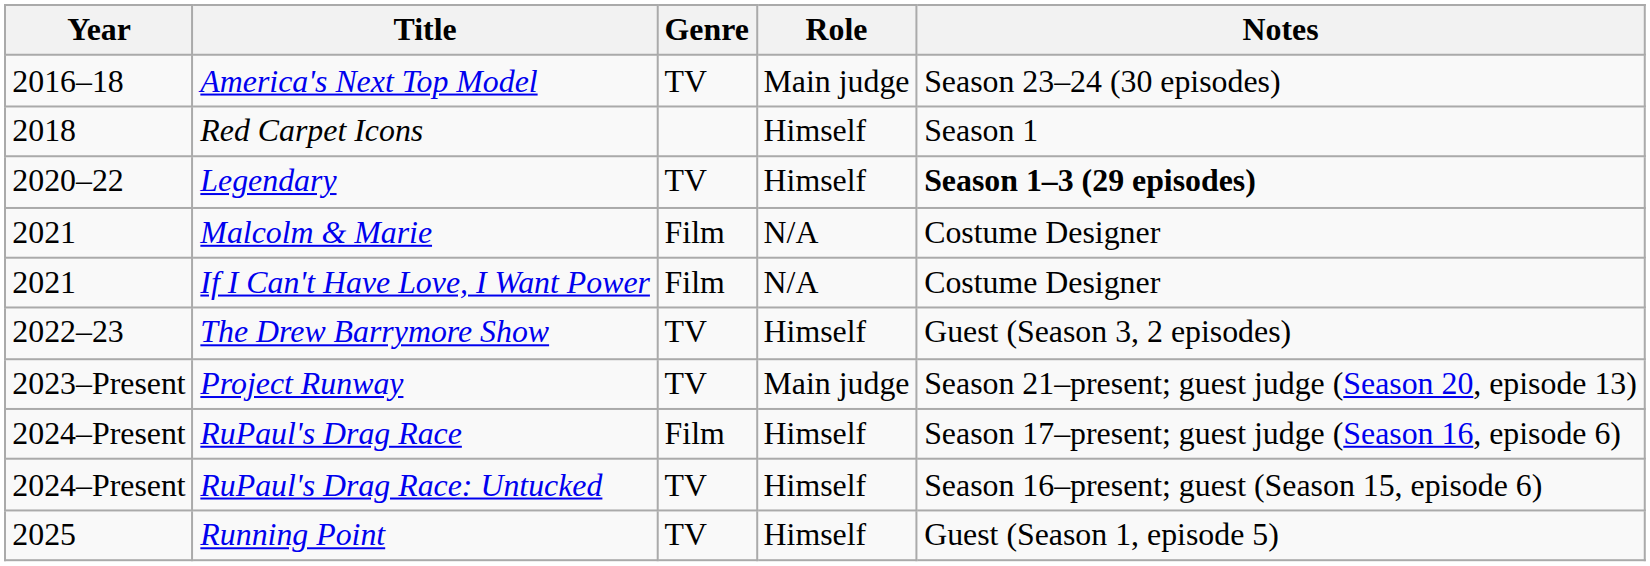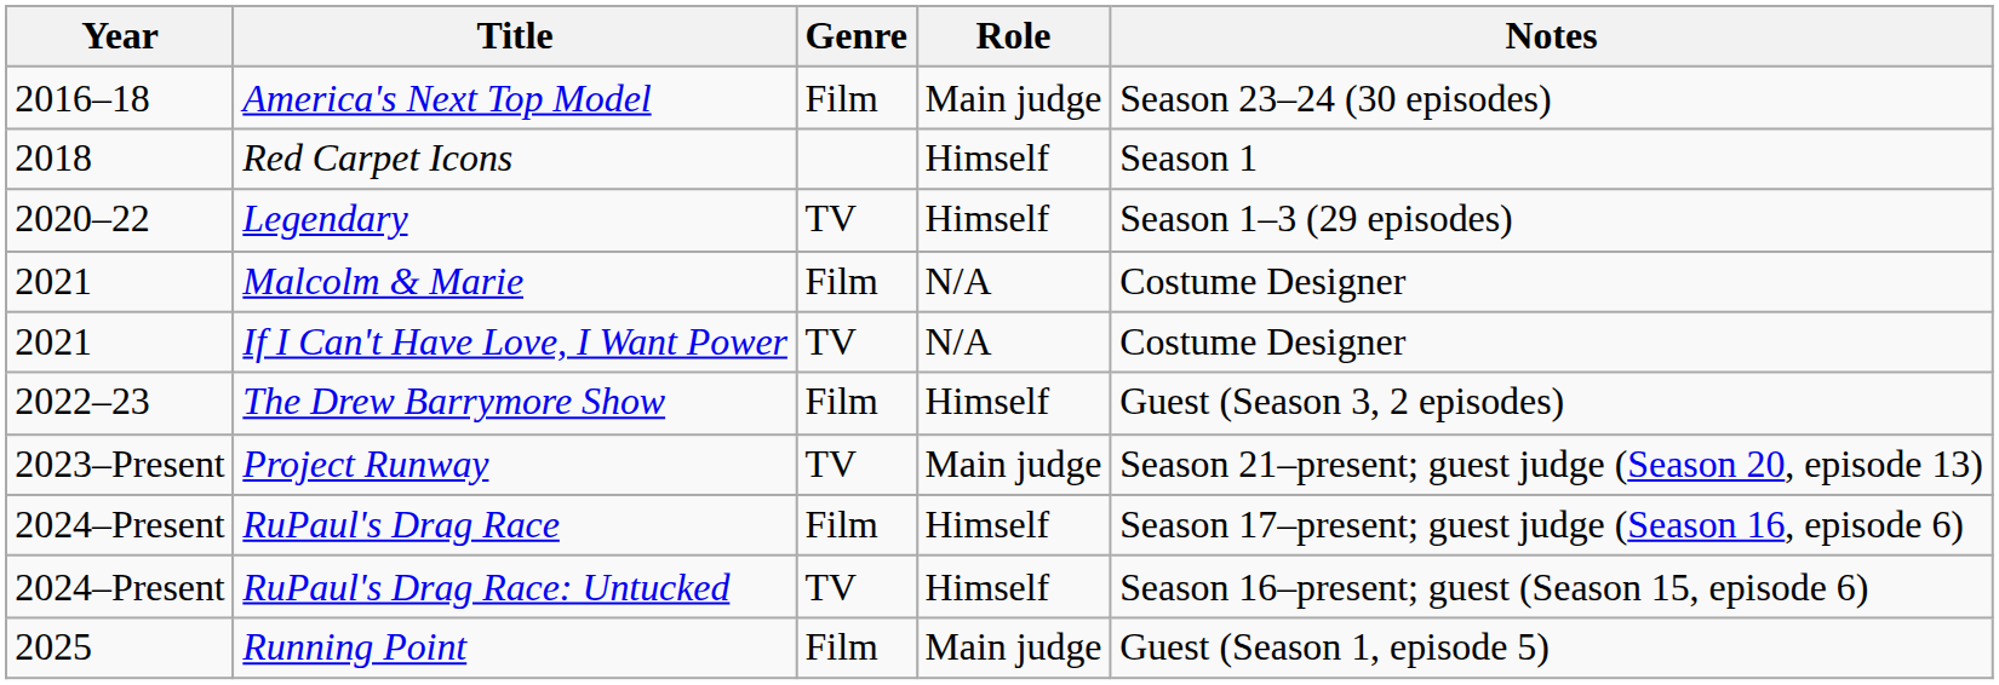America's Next Top Model | Genre: TV -> Film
Legendary | Notes: bold -> normal
If I Can't Have Love, I Want Power | Genre: Film -> TV
The Drew Barrymore Show | Genre: TV -> Film
Running Point | Genre: TV -> Film
Running Point | Role: Himself -> Main judge
